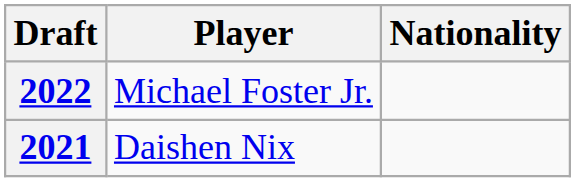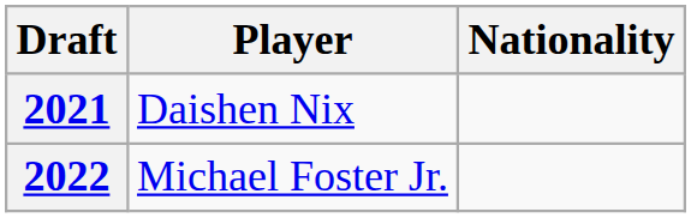rows swapped: 2021 <-> 2022
